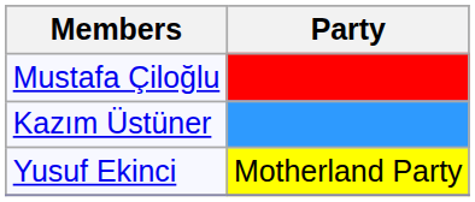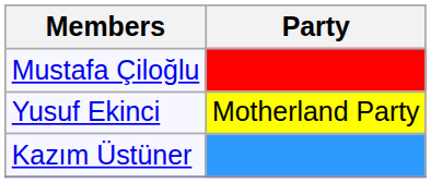rows swapped: Yusuf Ekinci <-> Kazım Üstüner
